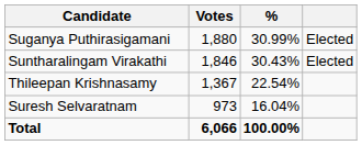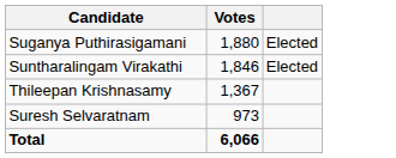- column: % | 30.99% | 30.43% | 22.54% | 16.04% | 100.00%
